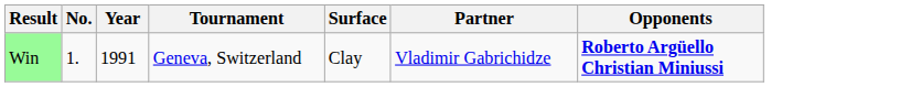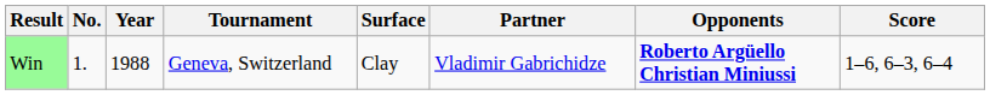+ column: Score | 1–6, 6–3, 6–4
Win | Year: 1991 -> 1988
